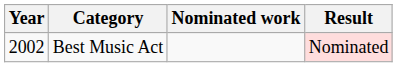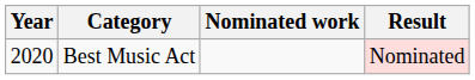Best Music Act | Year: 2002 -> 2020
